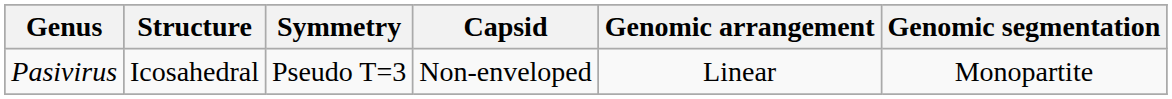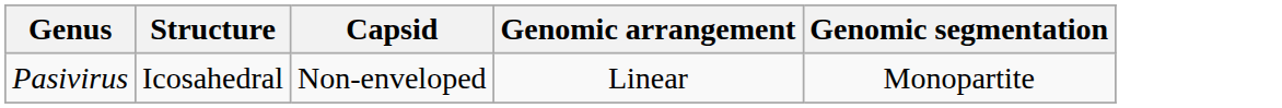- column: Symmetry | Pseudo T=3
